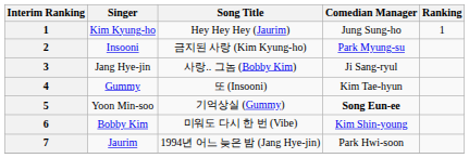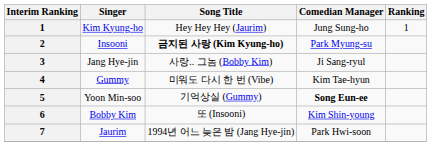Insooni | Song Title: normal -> bold
Gummy | Song Title: 또 (Insooni) -> 미워도 다시 한 번 (Vibe)
Bobby Kim | Song Title: 미워도 다시 한 번 (Vibe) -> 또 (Insooni)
